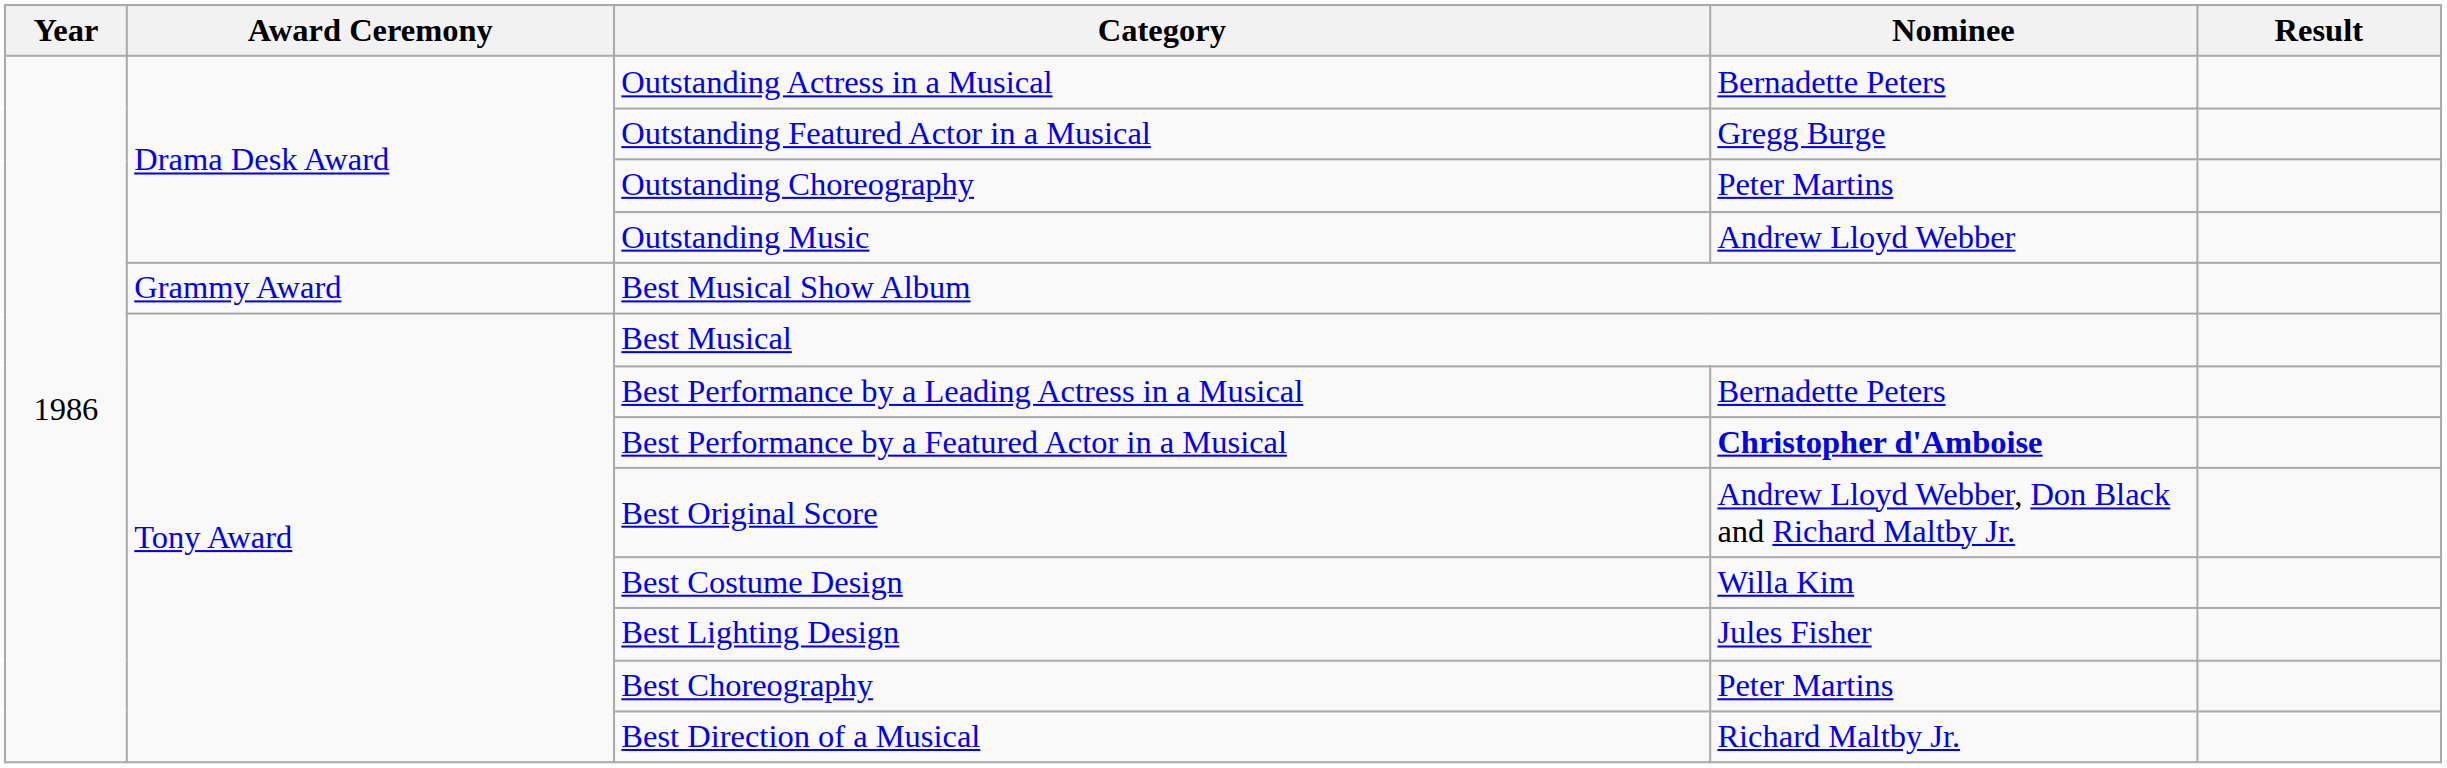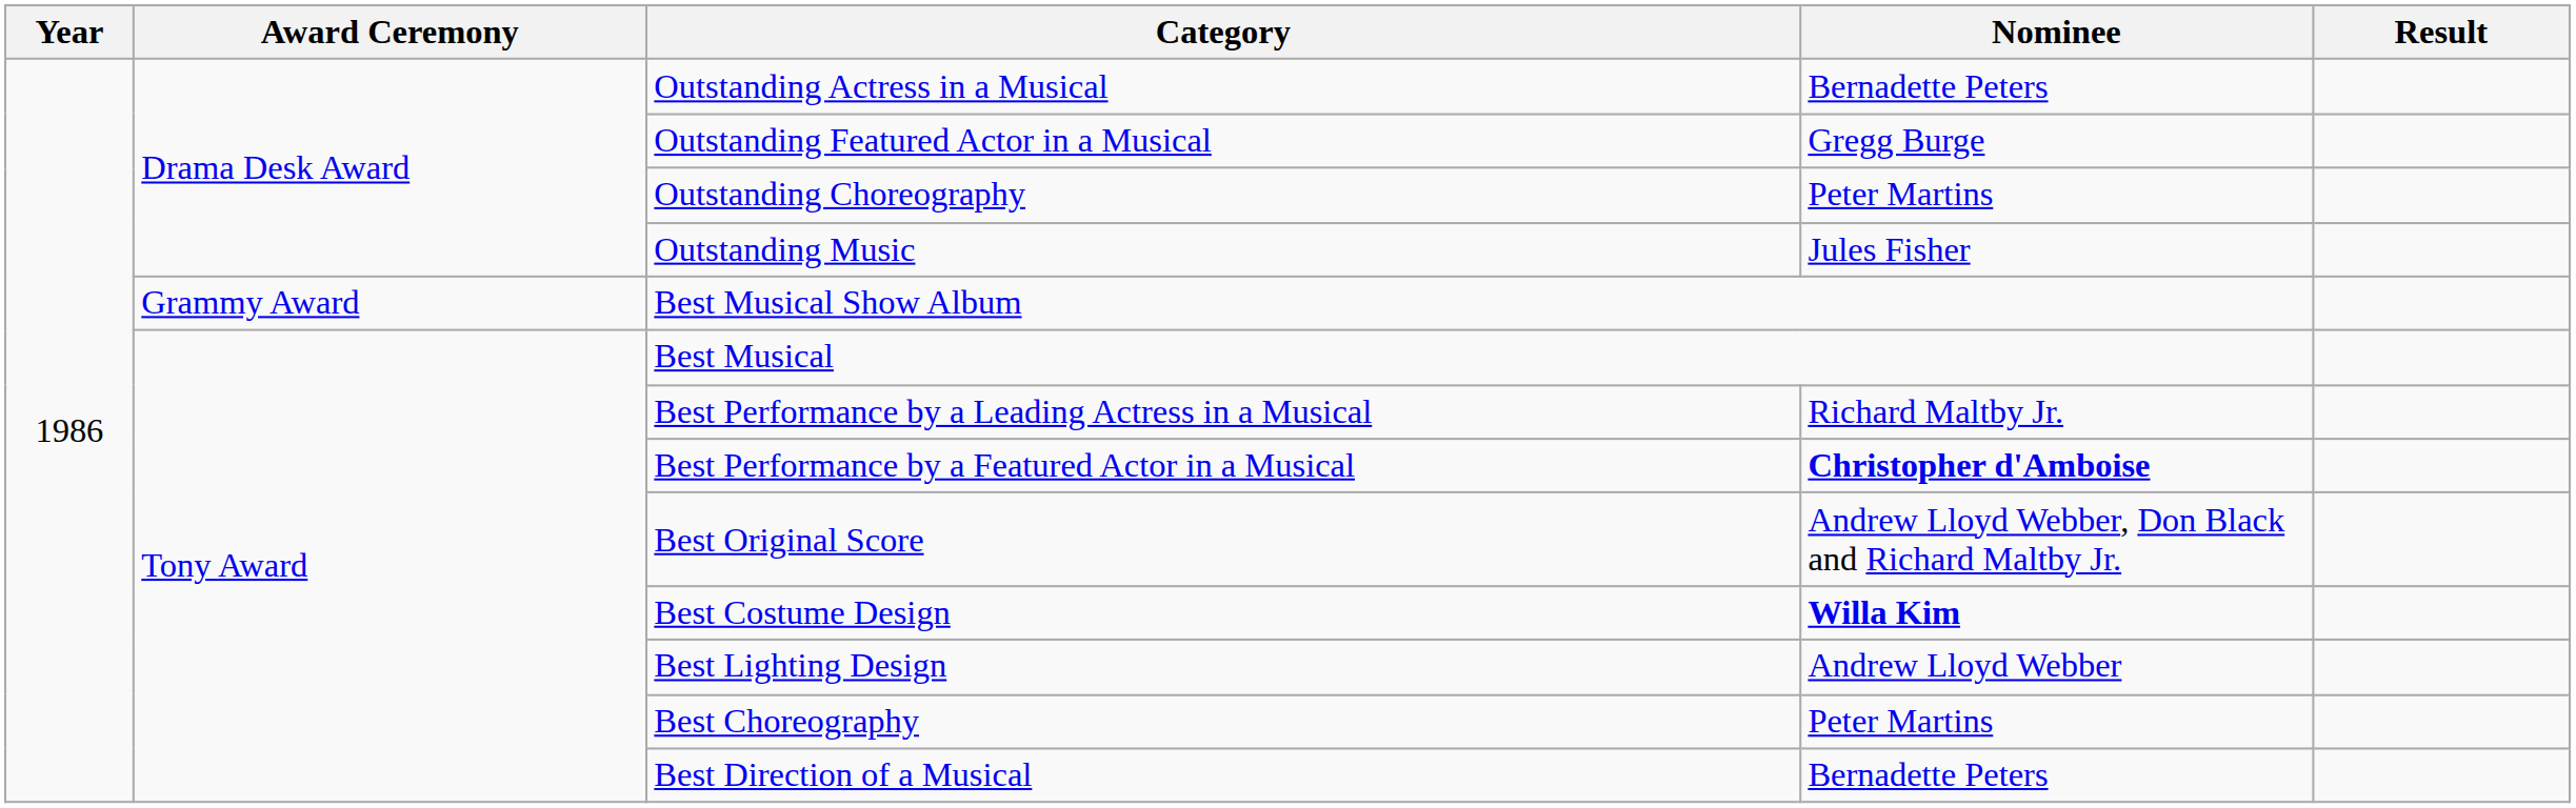Outstanding Music | Nominee: Andrew Lloyd Webber -> Jules Fisher
Best Performance by a Leading Actress in a Musical | Nominee: Bernadette Peters -> Richard Maltby Jr.
Best Costume Design | Nominee: normal -> bold
Best Lighting Design | Nominee: Jules Fisher -> Andrew Lloyd Webber
Best Direction of a Musical | Nominee: Richard Maltby Jr. -> Bernadette Peters
